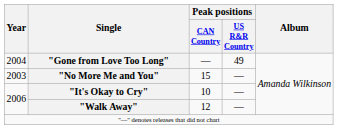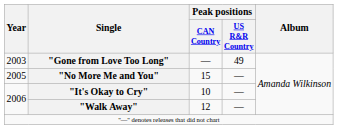"Gone from Love Too Long" | Year: 2004 -> 2003
"No More Me and You" | Year: 2003 -> 2005
